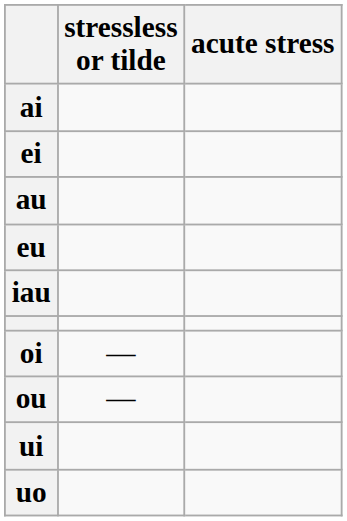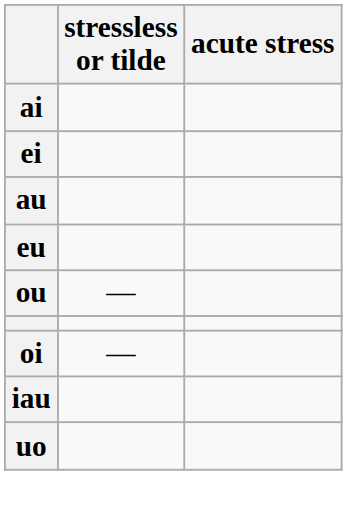rows swapped: iau <-> ou
- row: ui
